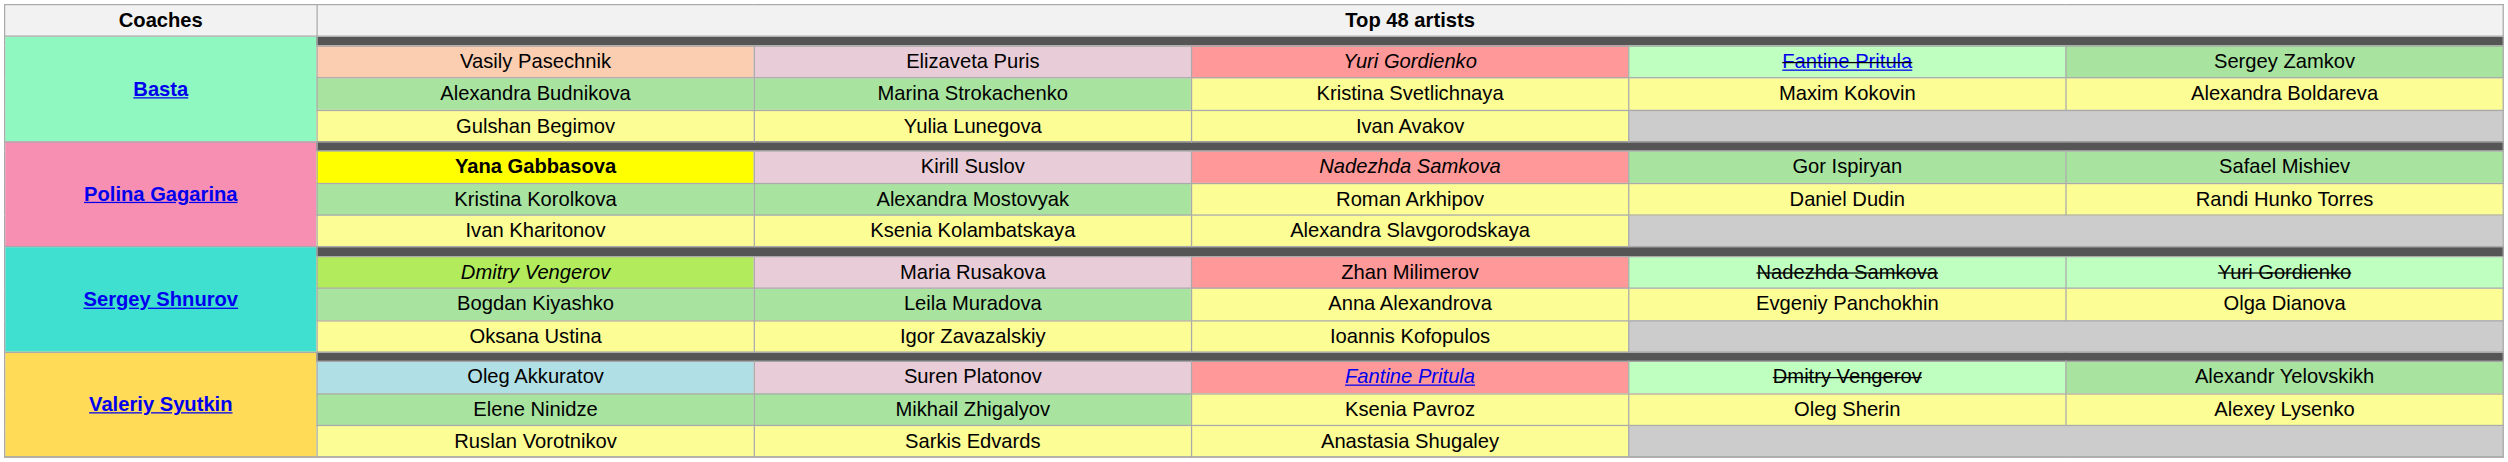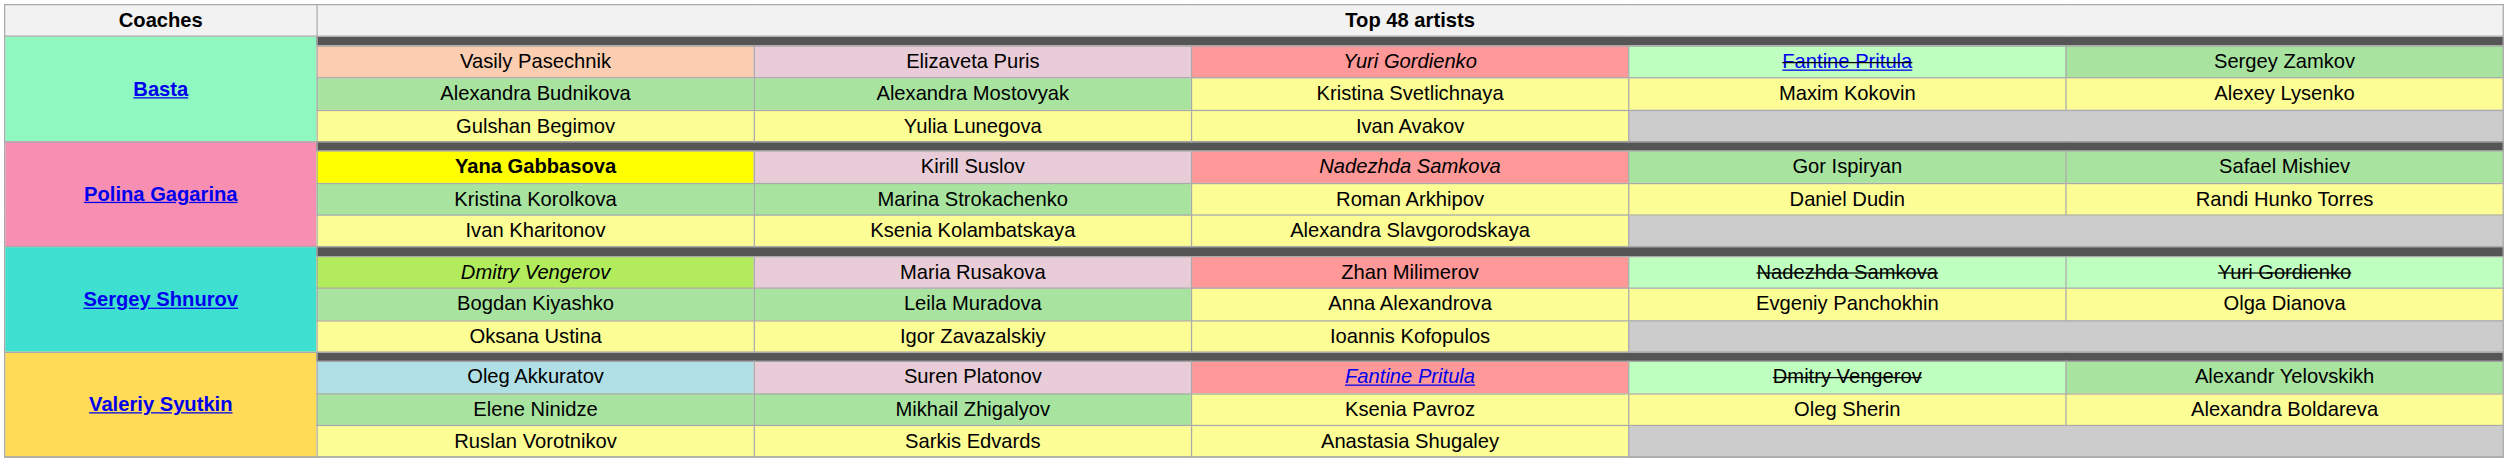Alexandra Budnikova | column 3: Marina Strokachenko -> Alexandra Mostovyak
Alexandra Budnikova | column 6: Alexandra Boldareva -> Alexey Lysenko
Kristina Korolkova | column 3: Alexandra Mostovyak -> Marina Strokachenko
Elene Ninidze | column 6: Alexey Lysenko -> Alexandra Boldareva
